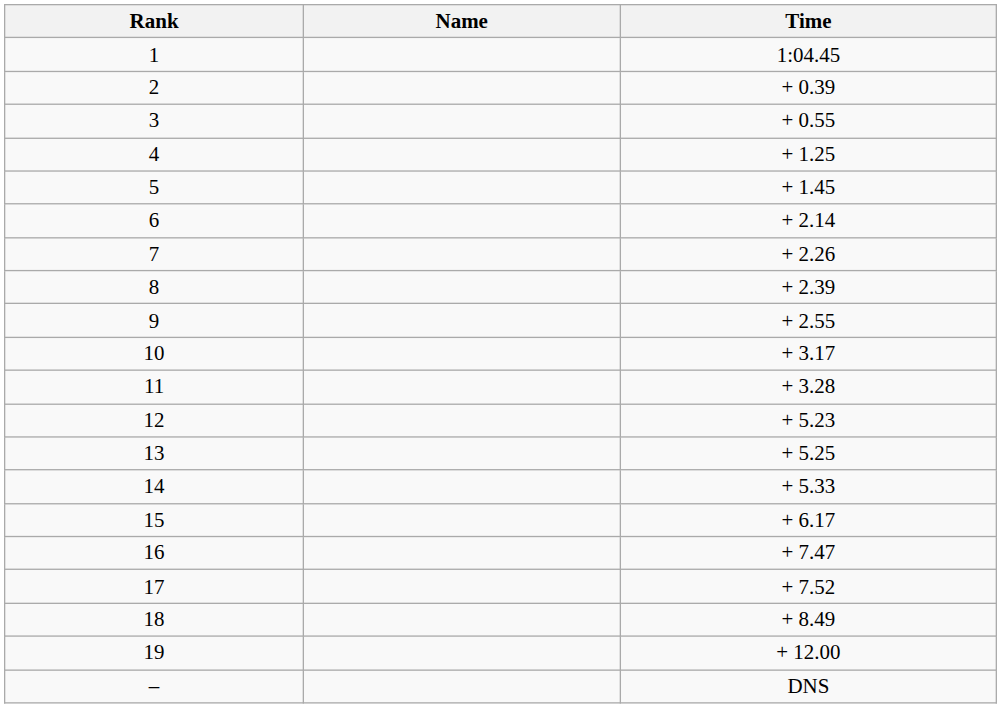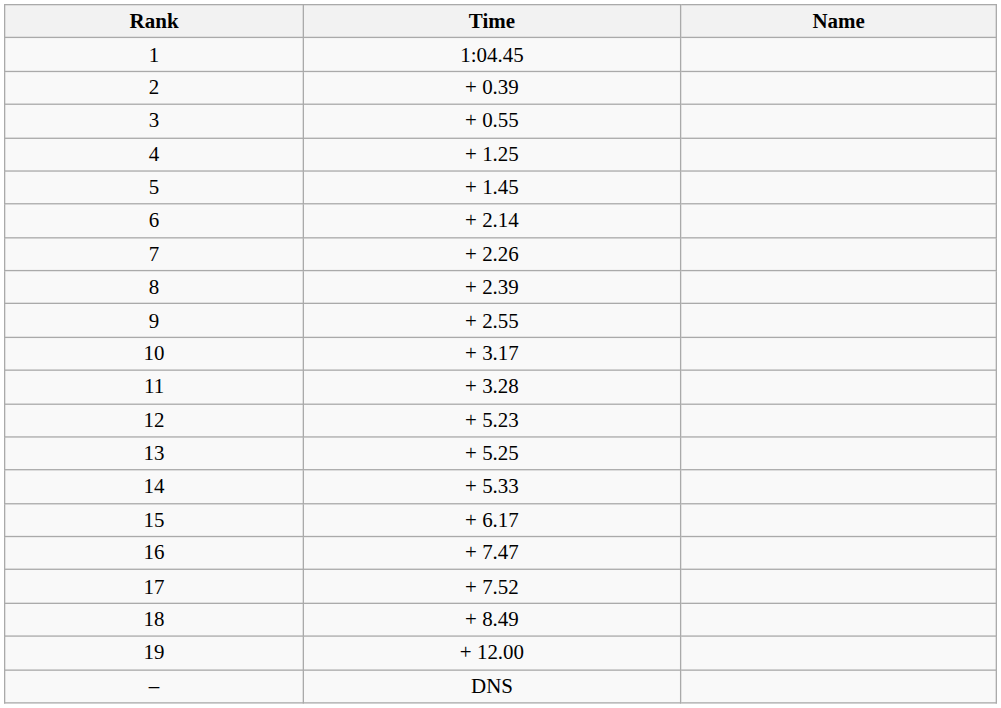columns swapped: Name <-> Time
